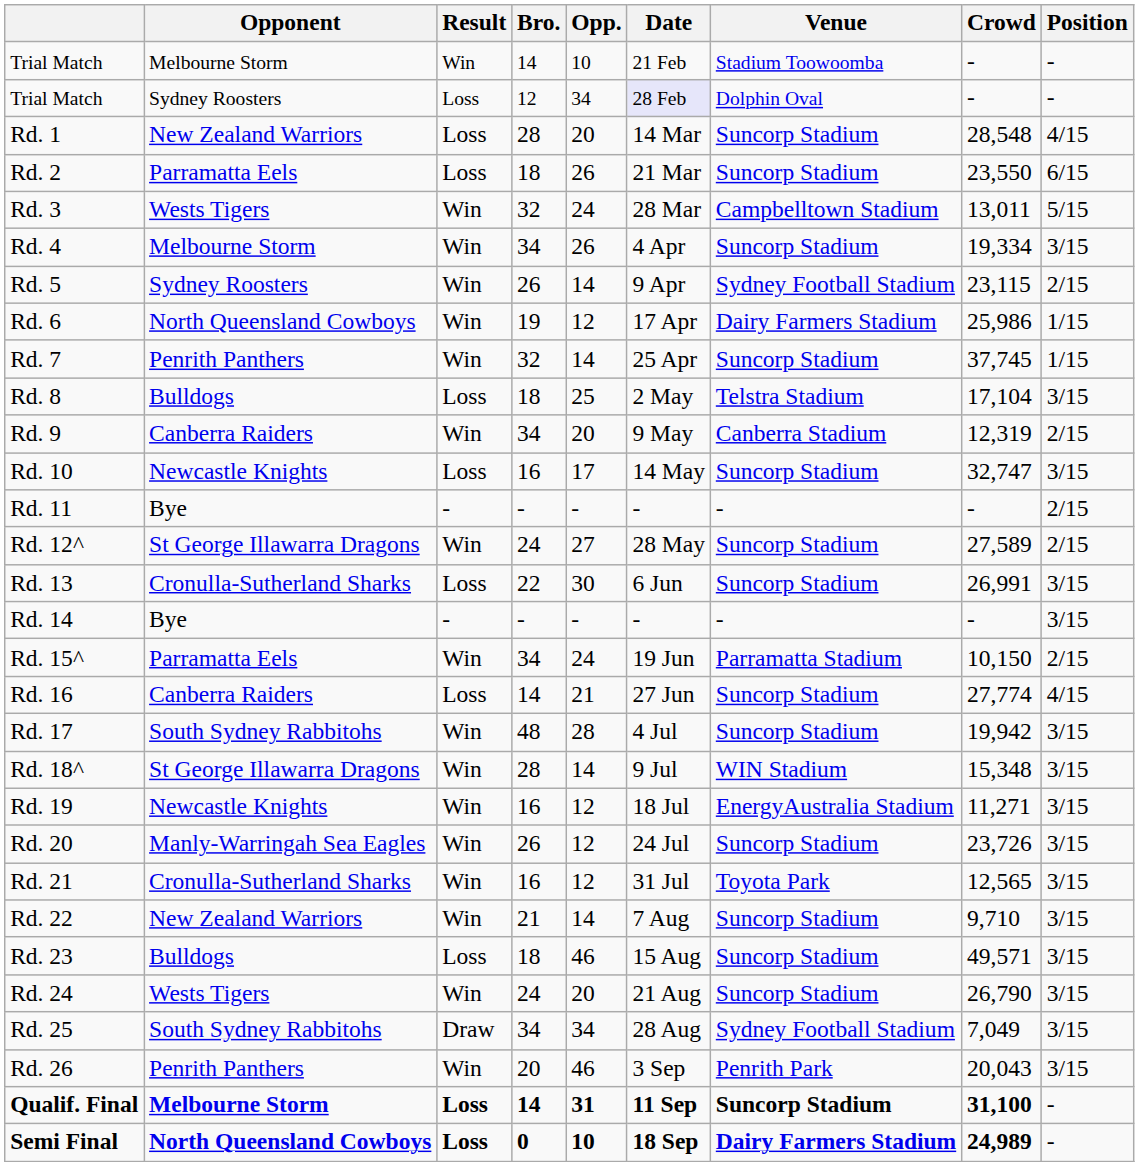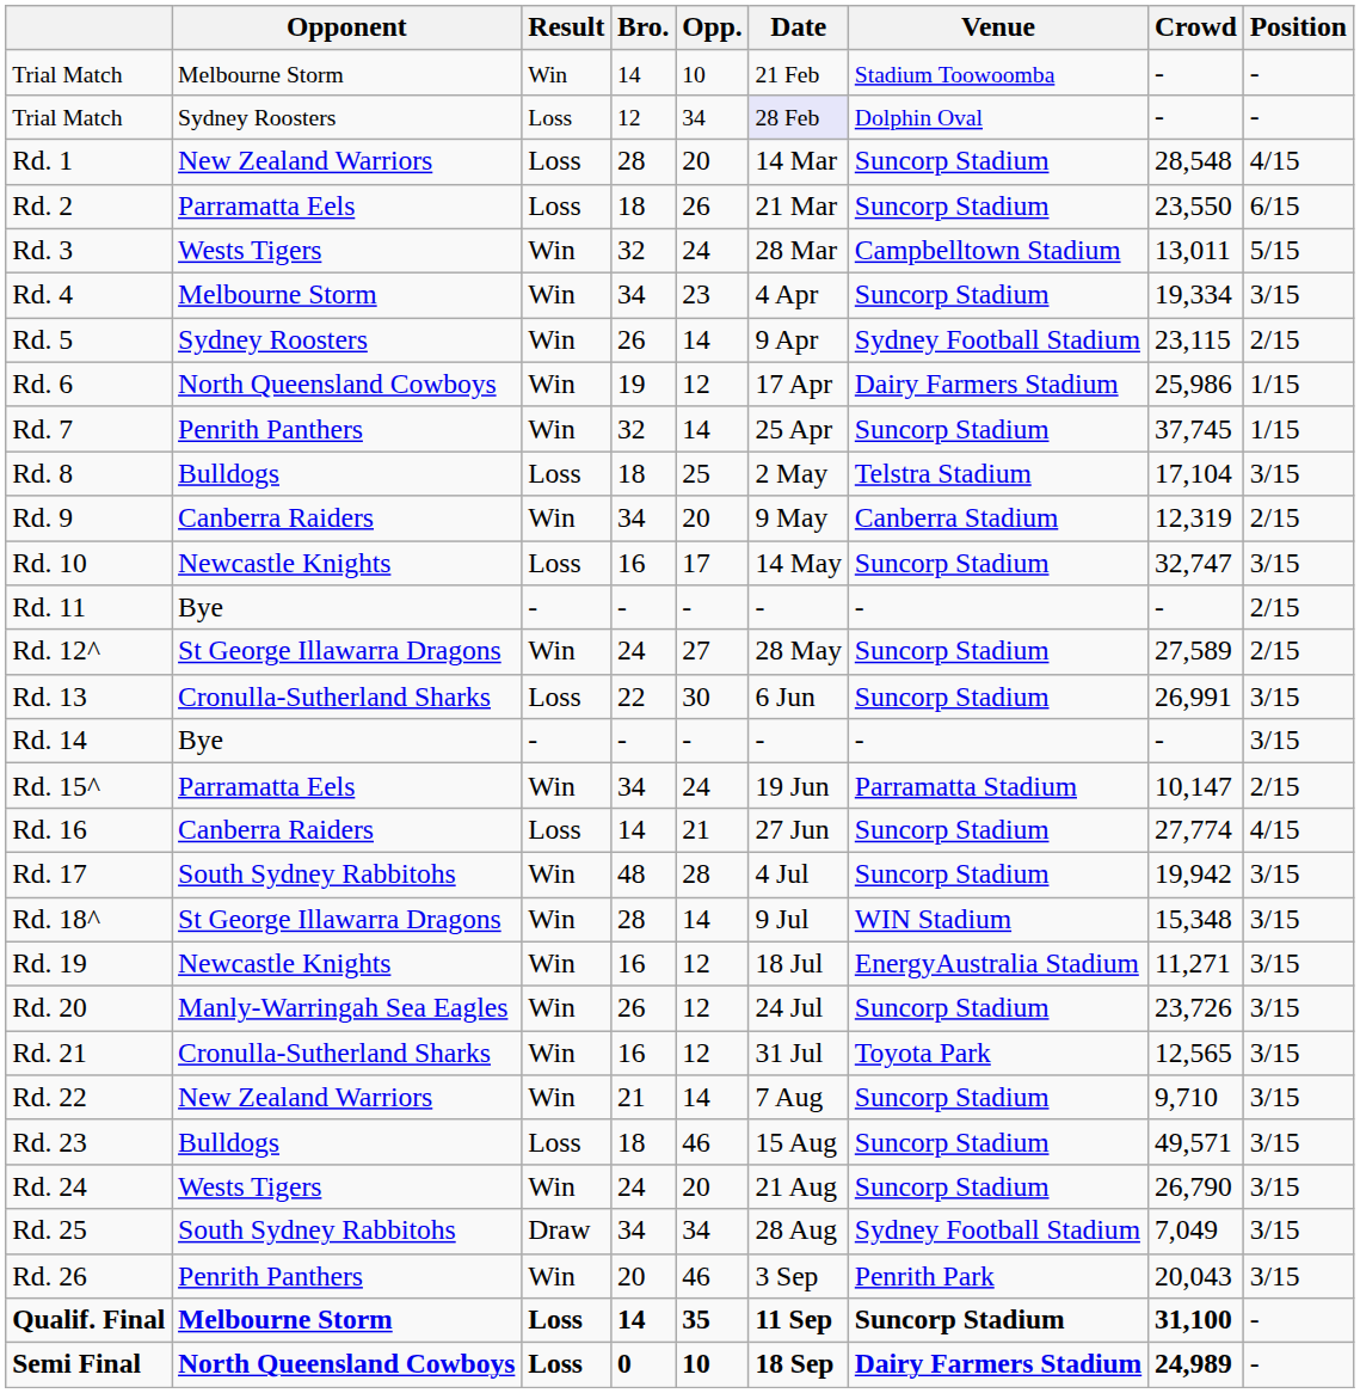Rd. 4 | Opp.: 26 -> 23
Rd. 15^ | Crowd: 10,150 -> 10,147
Qualif. Final | Opp.: 31 -> 35
